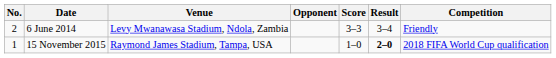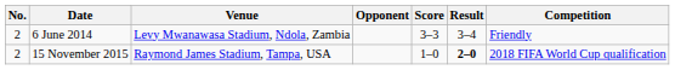15 November 2015 | No.: 1 -> 2
